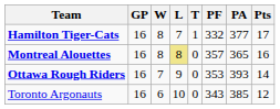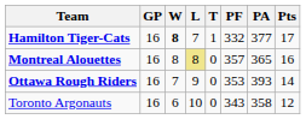Hamilton Tiger-Cats | W: normal -> bold
Toronto Argonauts | PA: 385 -> 358
